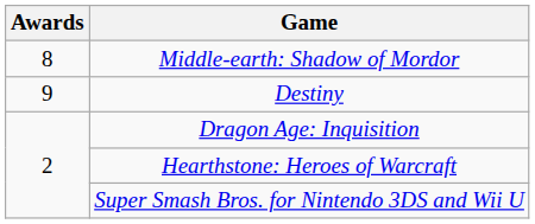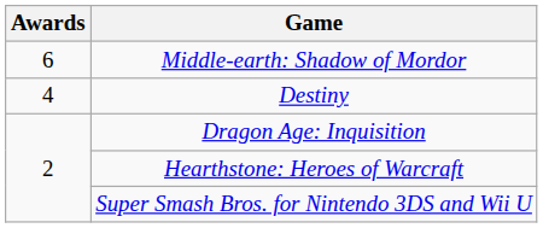Middle-earth: Shadow of Mordor | Awards: 8 -> 6
Destiny | Awards: 9 -> 4
